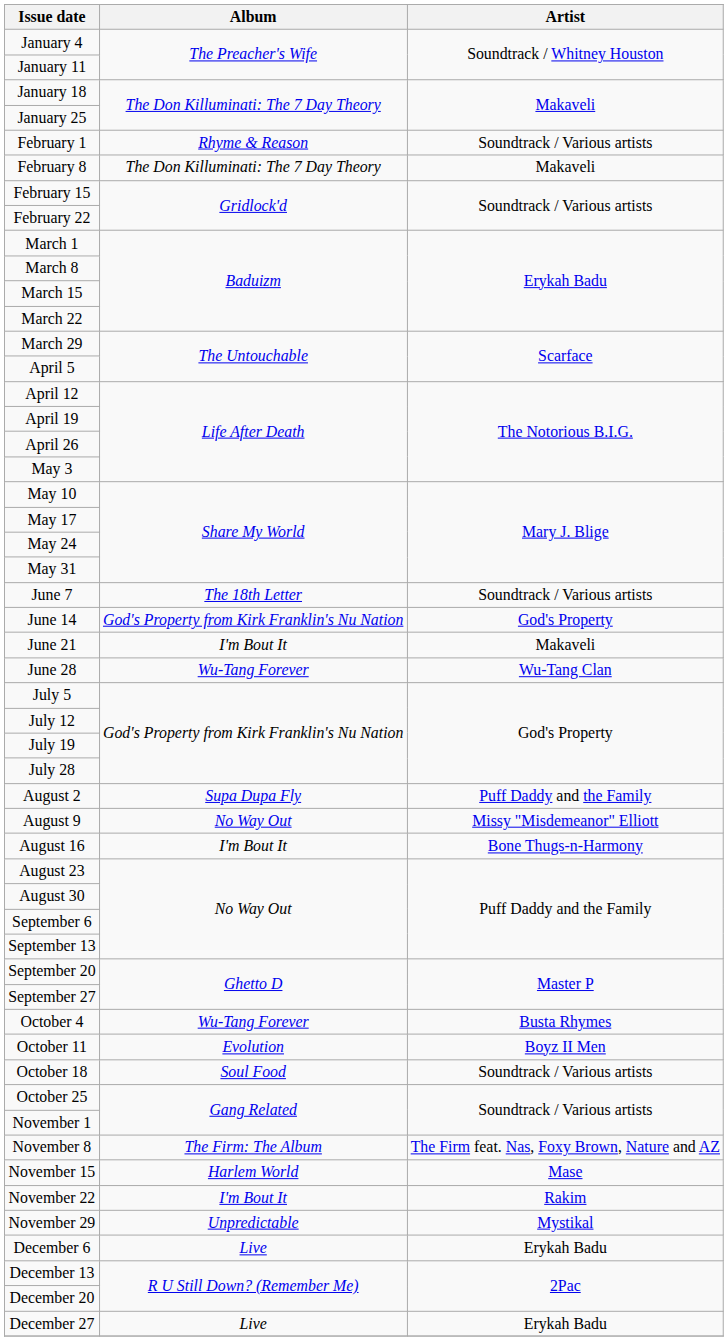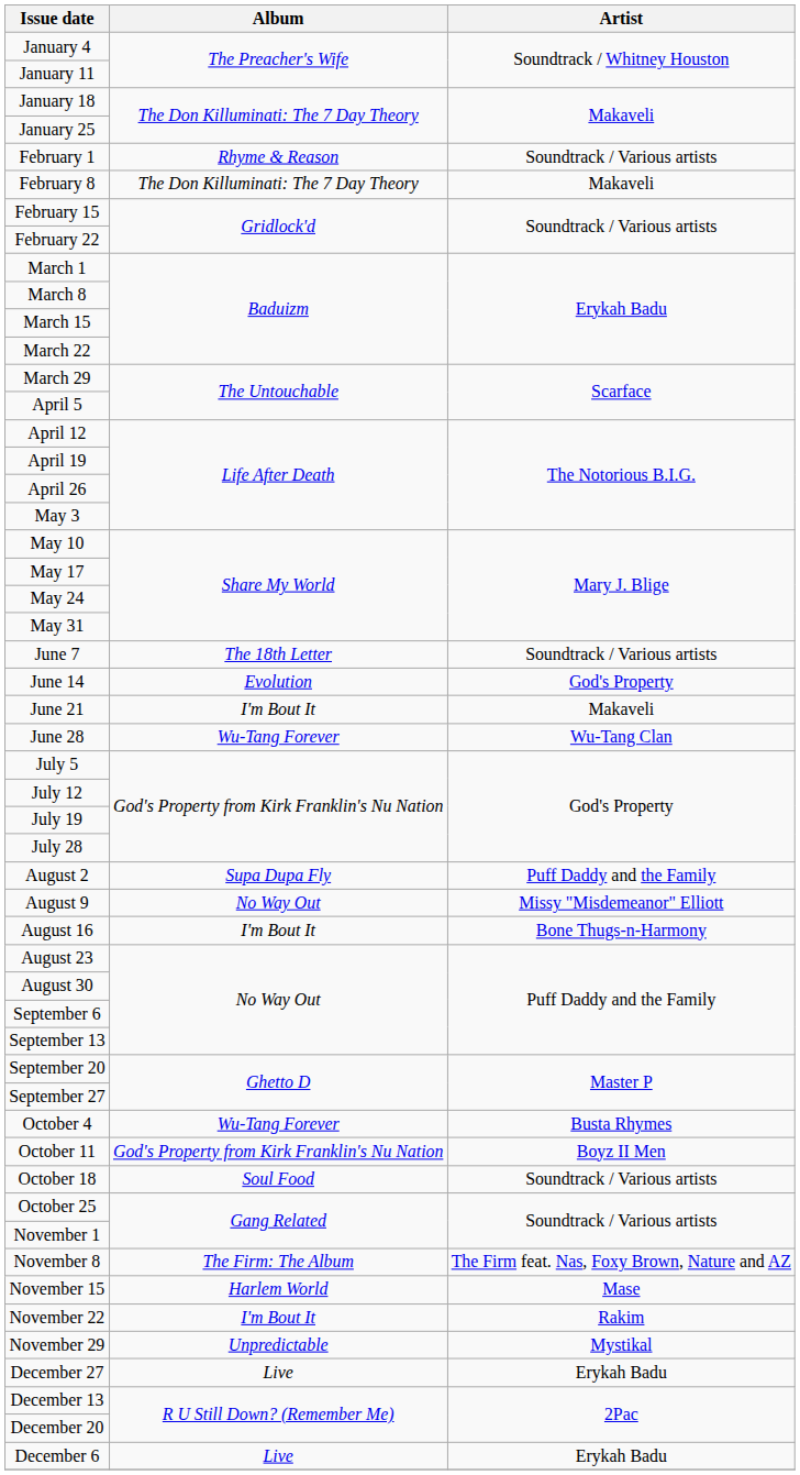June 14 | Album: God's Property from Kirk Franklin's Nu Nation -> Evolution
October 11 | Album: Evolution -> God's Property from Kirk Franklin's Nu Nation
rows swapped: December 6 <-> December 27
